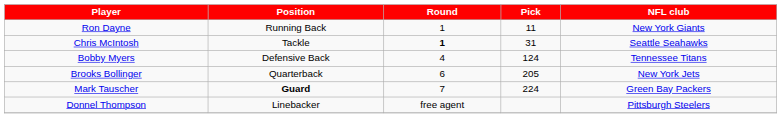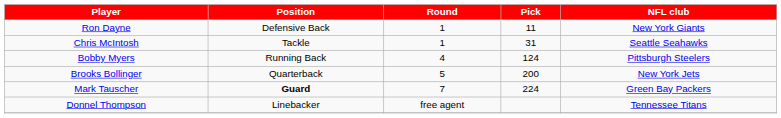Ron Dayne | Position: Running Back -> Defensive Back
Chris McIntosh | Round: bold -> normal
Bobby Myers | Position: Defensive Back -> Running Back
Bobby Myers | NFL club: Tennessee Titans -> Pittsburgh Steelers
Brooks Bollinger | Round: 6 -> 5
Brooks Bollinger | Pick: 205 -> 200
Donnel Thompson | NFL club: Pittsburgh Steelers -> Tennessee Titans
